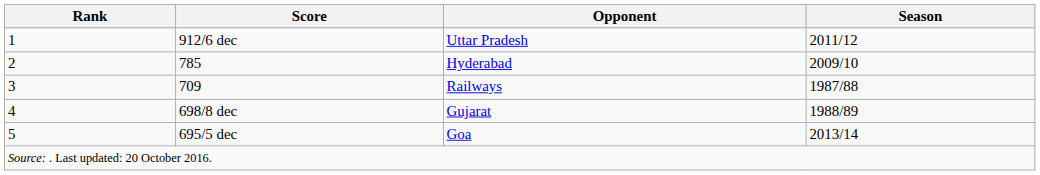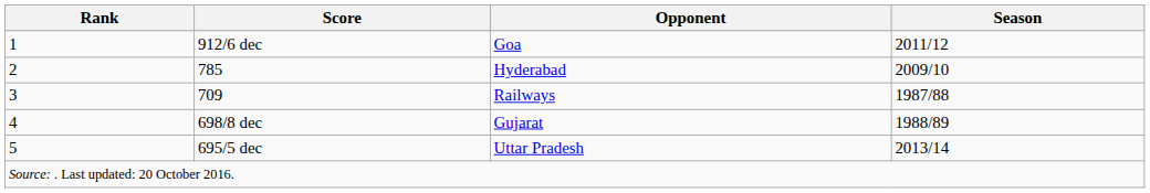912/6 dec | Opponent: Uttar Pradesh -> Goa
695/5 dec | Opponent: Goa -> Uttar Pradesh
